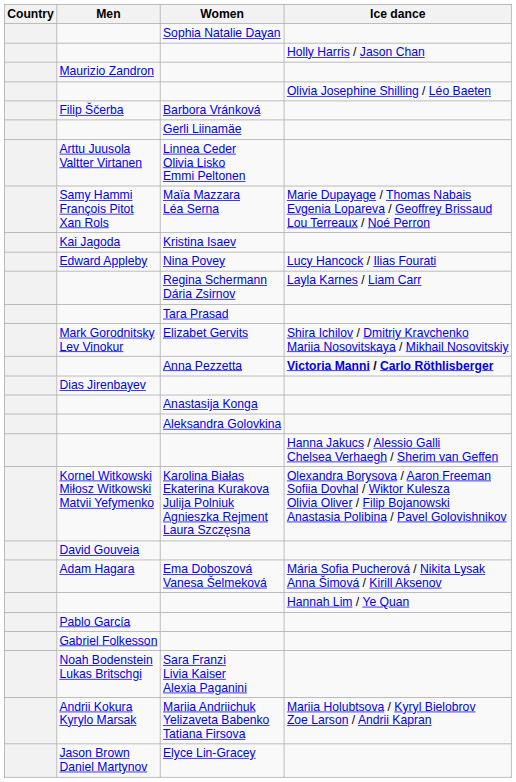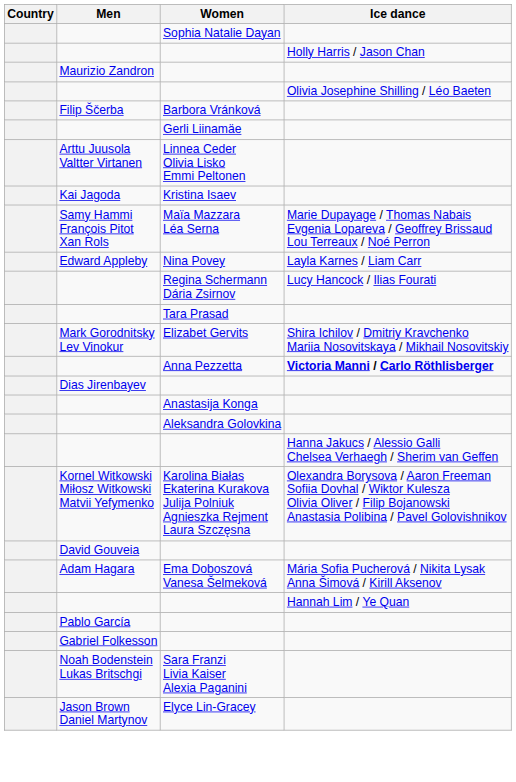rows swapped: Maïa Mazzara Léa Serna <-> Kristina Isaev
Nina Povey | Ice dance: Lucy Hancock / Ilias Fourati -> Layla Karnes / Liam Carr
Regina Schermann Dária Zsirnov | Ice dance: Layla Karnes / Liam Carr -> Lucy Hancock / Ilias Fourati
- row: Andrii Kokura Kyrylo Marsak | Mariia Andriichuk Yelizaveta Babenko Tatiana Firsova | Mariia Holubtsova / Kyryl Bielobrov Zoe Larson / Andrii Kapran
